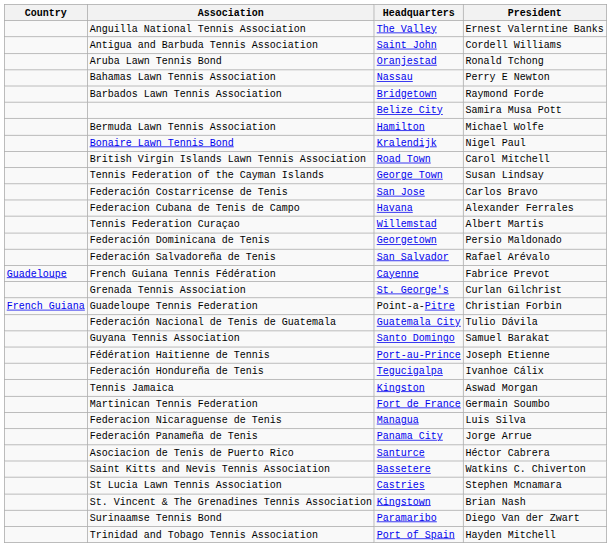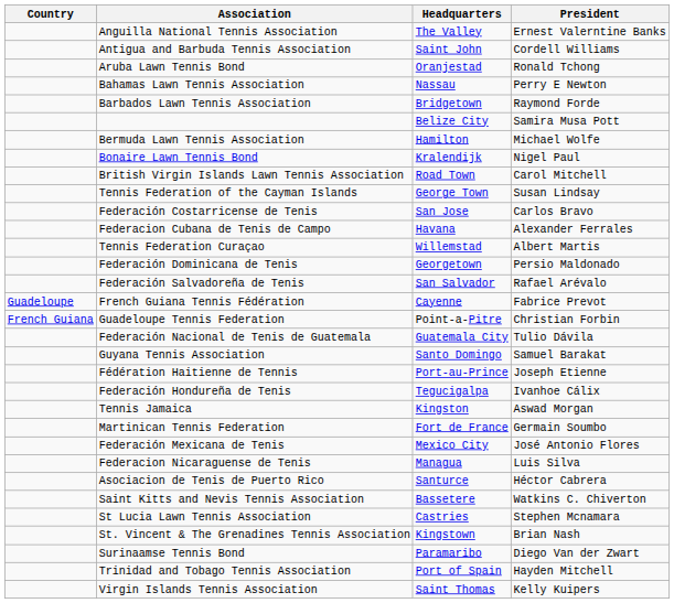- row: Grenada Tennis Association | St. George's | Curlan Gilchrist
+ row: Federación Mexicana de Tenis | Mexico City | José Antonio Flores
- row: Federación Panameña de Tenis | Panama City | Jorge Arrue
+ row: Virgin Islands Tennis Association | Saint Thomas | Kelly Kuipers
